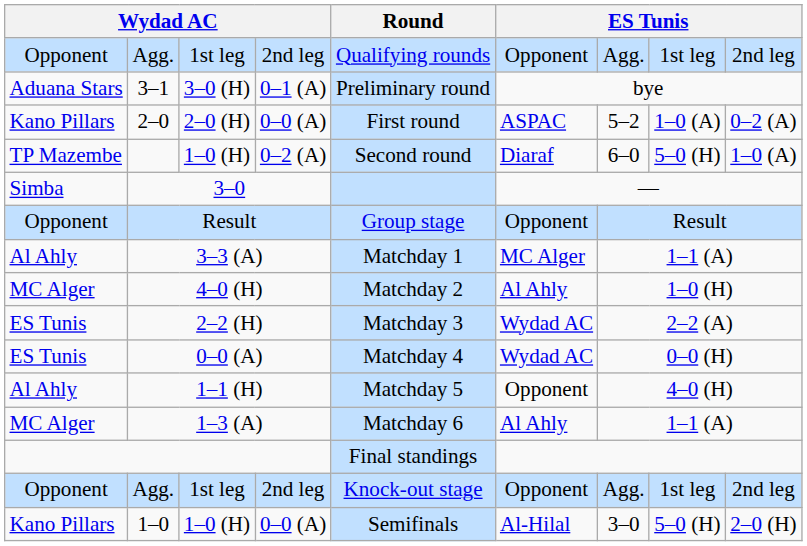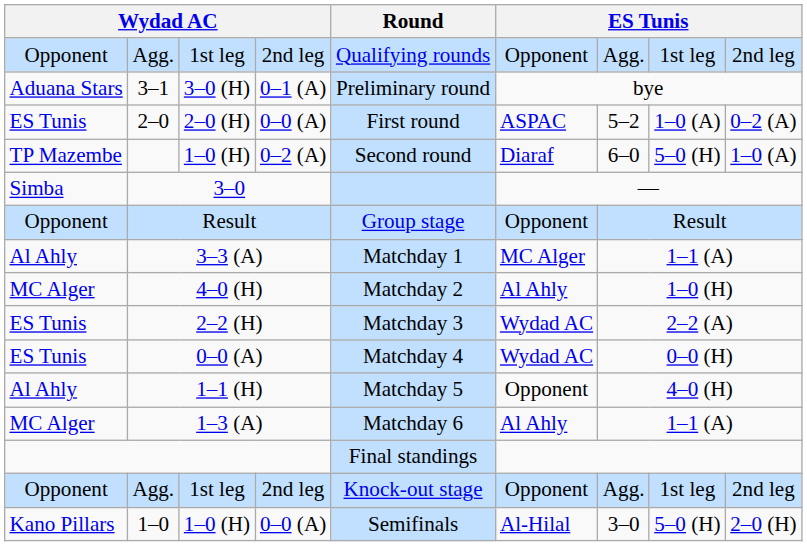2–0 | column 1: Kano Pillars -> ES Tunis
